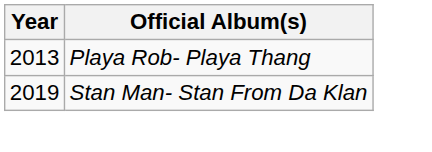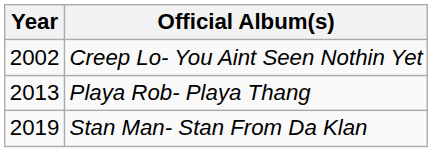+ row: 2002 | Creep Lo- You Aint Seen Nothin Yet
